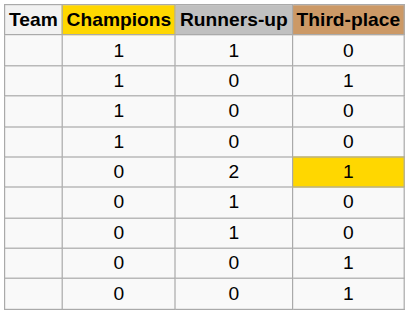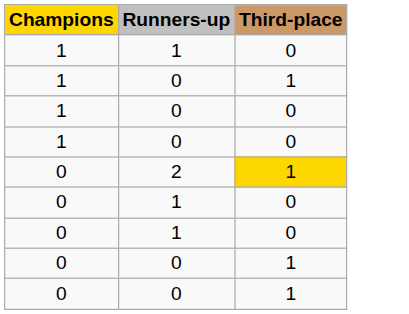- column: Team
